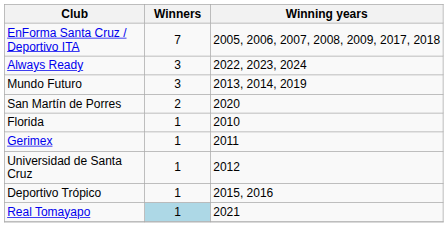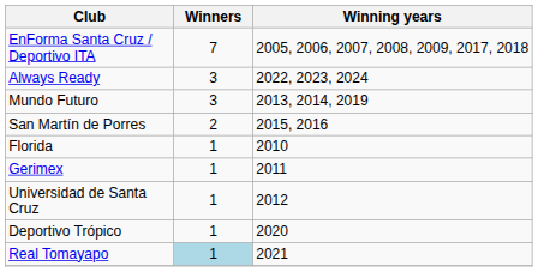San Martín de Porres | Winning years: 2020 -> 2015, 2016
Deportivo Trópico | Winning years: 2015, 2016 -> 2020
